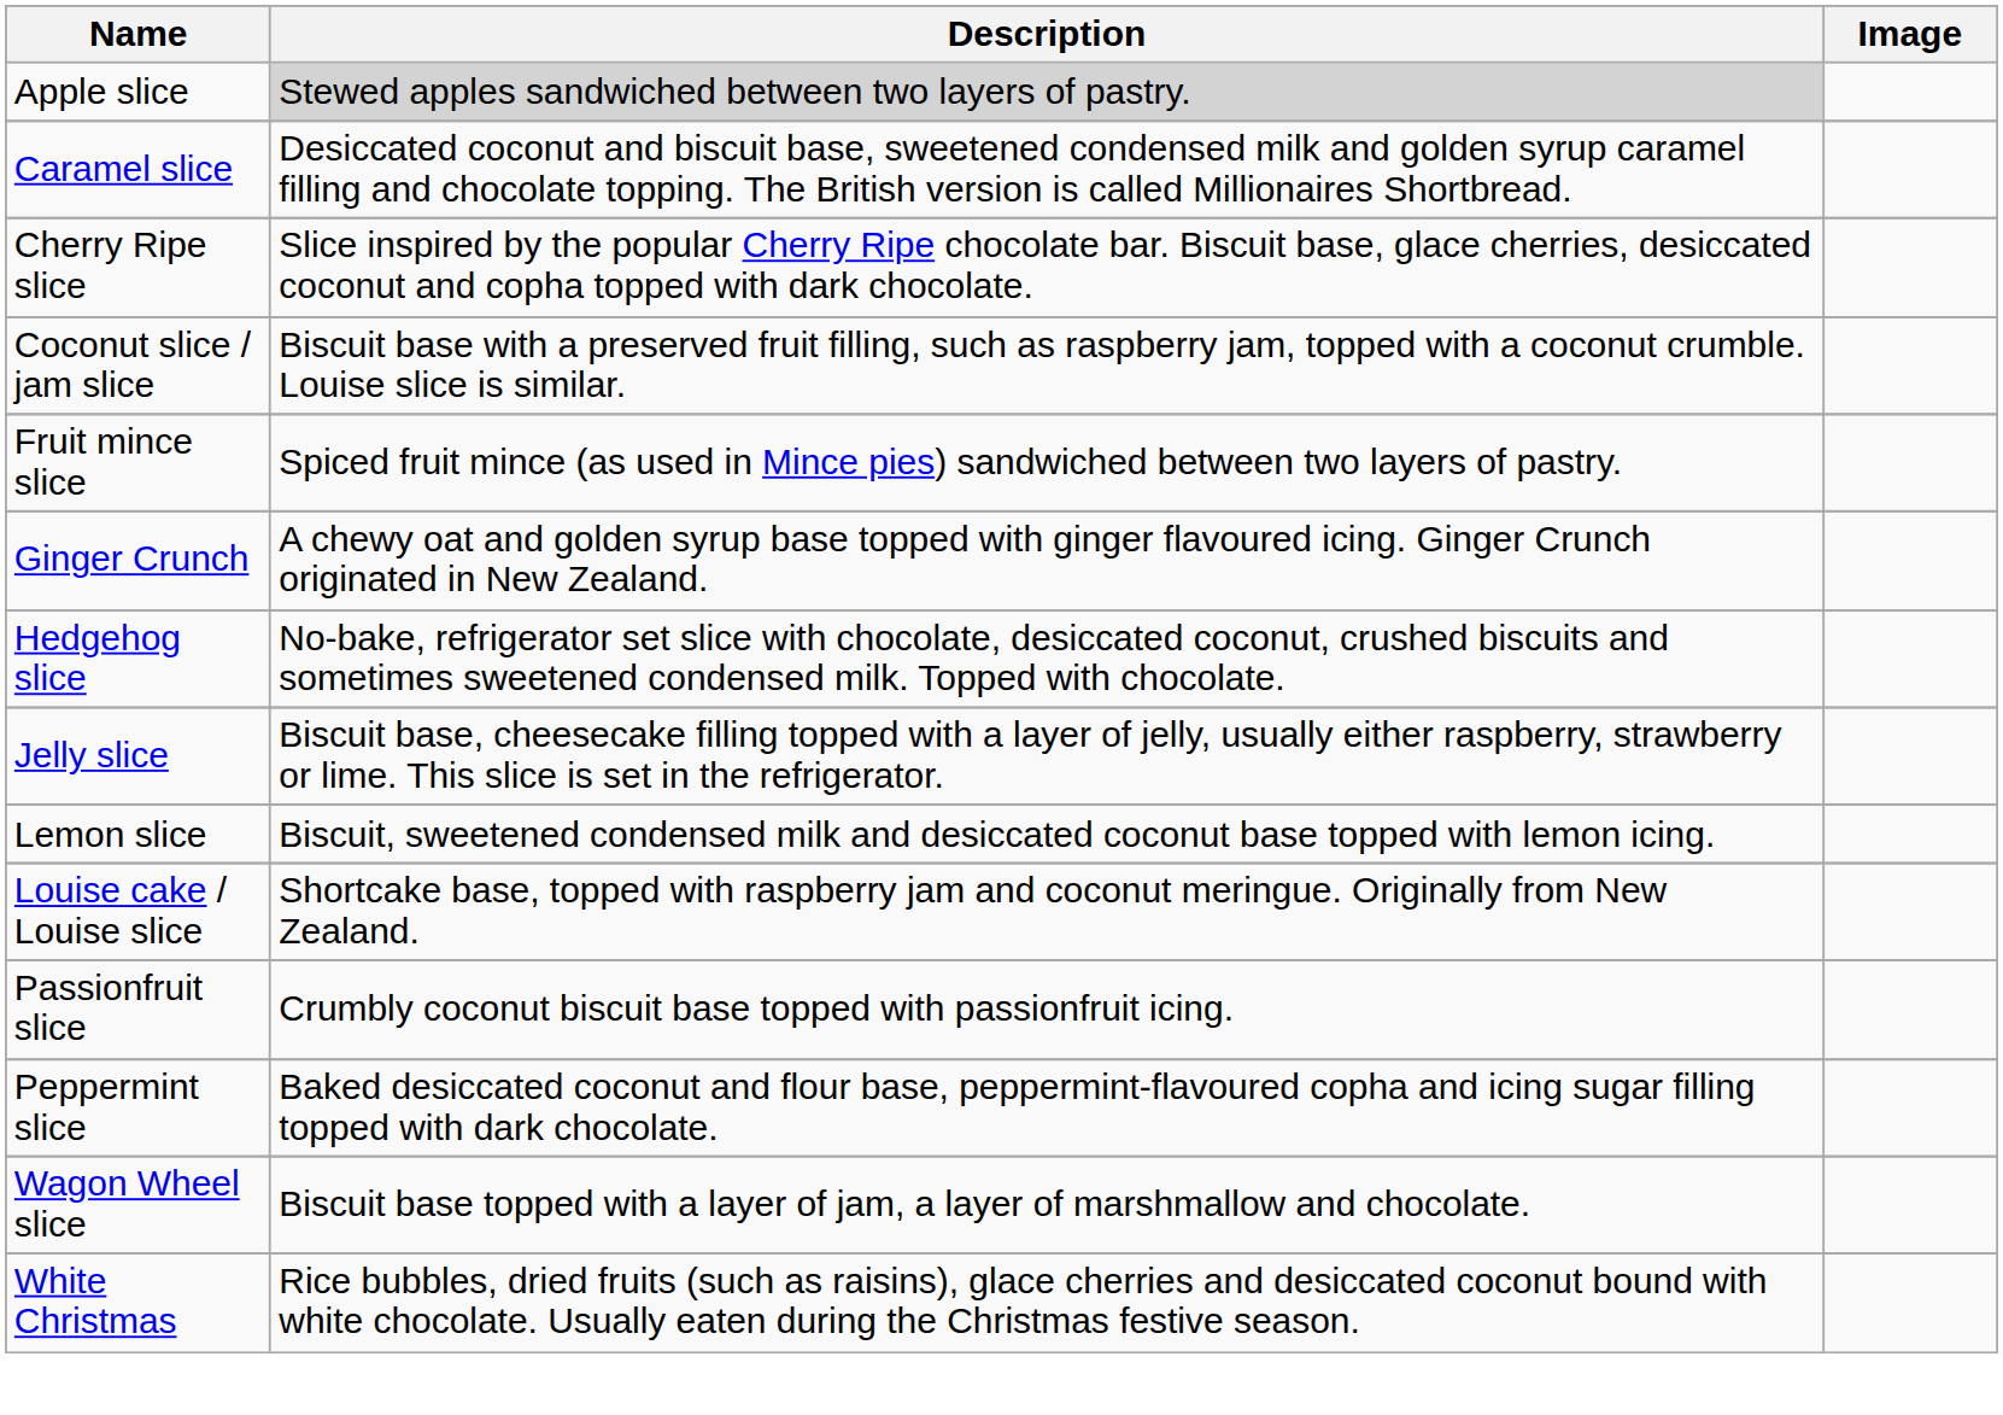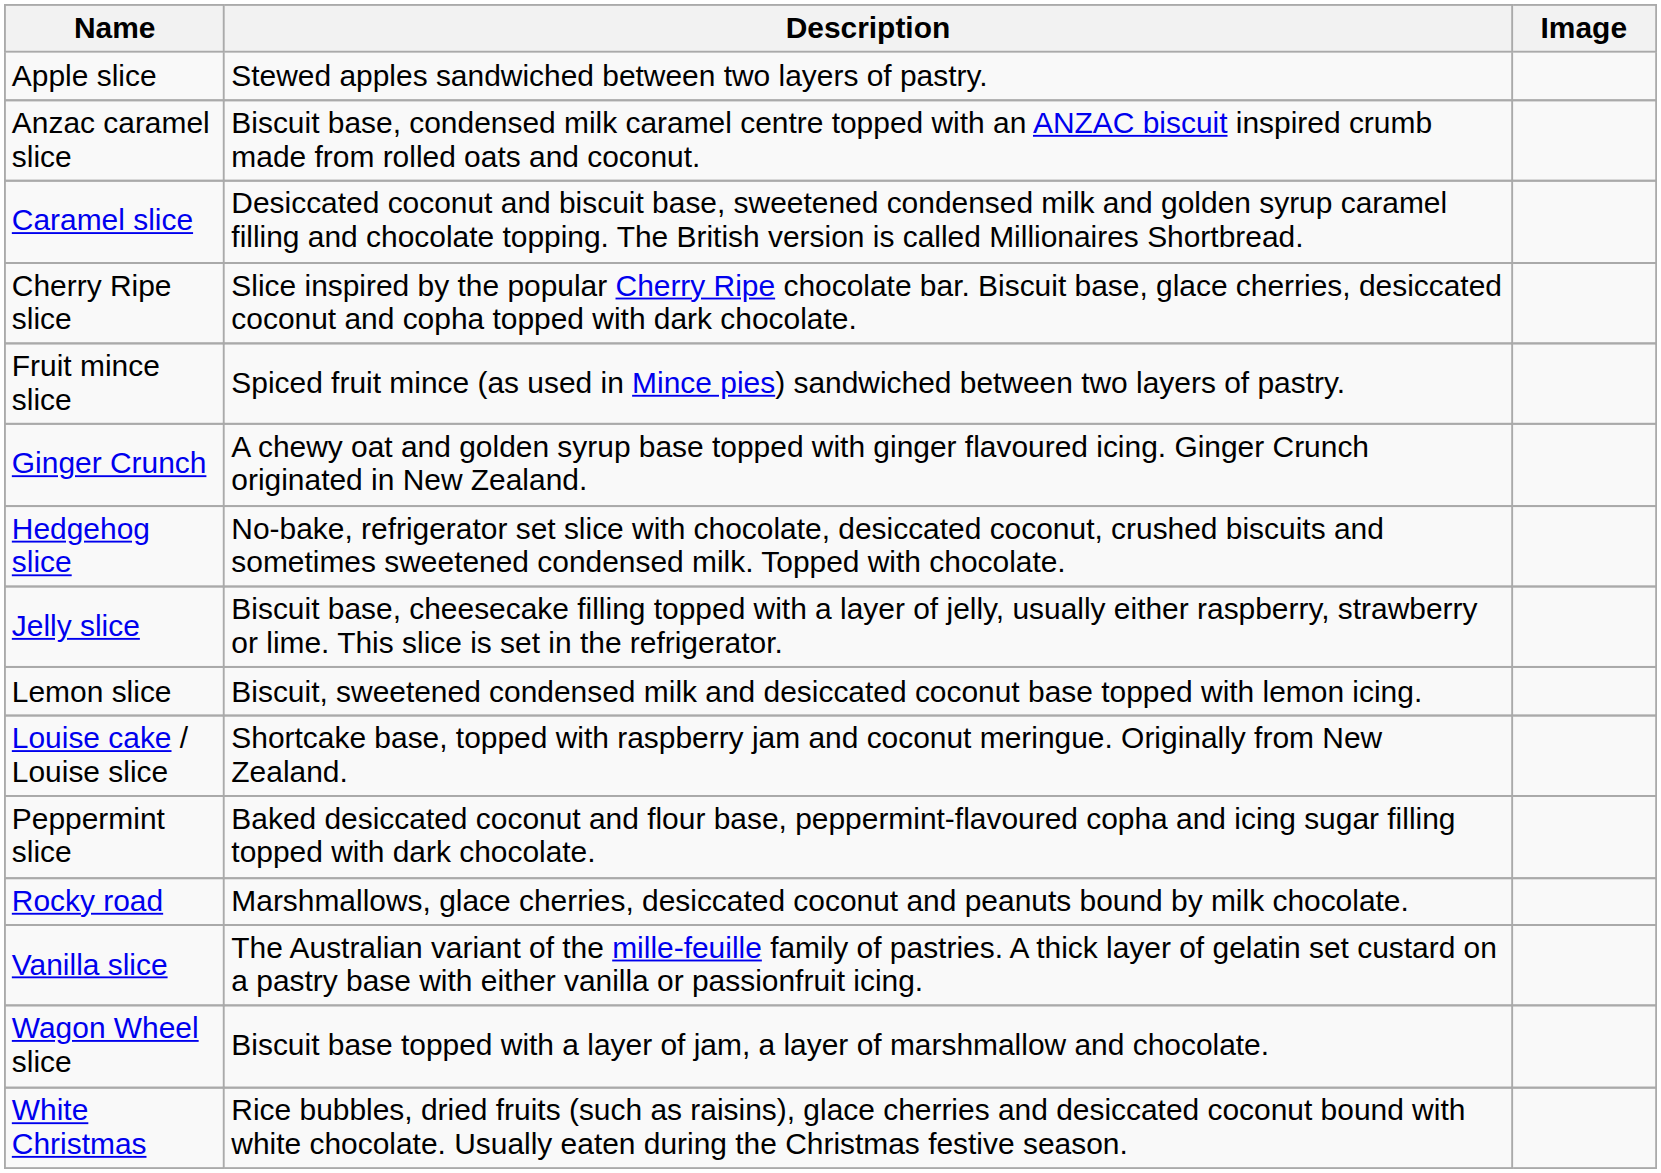Apple slice | Description: lightgrey background -> no background
+ row: Anzac caramel slice | Biscuit base, condensed milk caramel centre topped with an ANZAC biscuit inspired crumb made from rolled oats and coconut.
- row: Coconut slice / jam slice | Biscuit base with a preserved fruit filling, such as raspberry jam, topped with a coconut crumble. Louise slice is similar.
- row: Passionfruit slice | Crumbly coconut biscuit base topped with passionfruit icing.
+ row: Rocky road | Marshmallows, glace cherries, desiccated coconut and peanuts bound by milk chocolate.
+ row: Vanilla slice | The Australian variant of the mille-feuille family of pastries. A thick layer of gelatin set custard on a pastry base with either vanilla or passionfruit icing.
